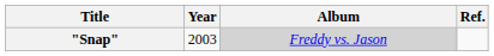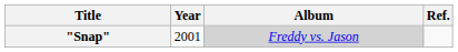"Snap" | Year: 2003 -> 2001
